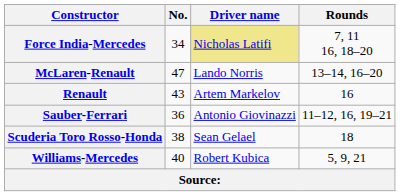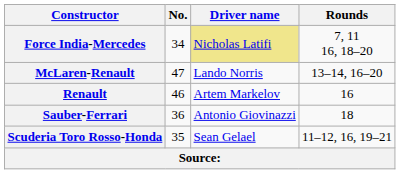Renault | No.: 43 -> 46
Sauber-Ferrari | Rounds: 11–12, 16, 19–21 -> 18
Scuderia Toro Rosso-Honda | No.: 38 -> 35
Scuderia Toro Rosso-Honda | Rounds: 18 -> 11–12, 16, 19–21
- row: Williams-Mercedes | 40 | Robert Kubica | 5, 9, 21
